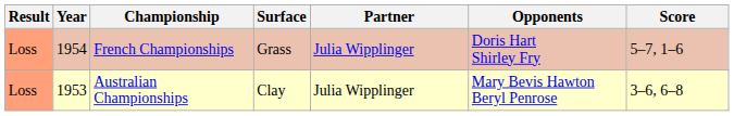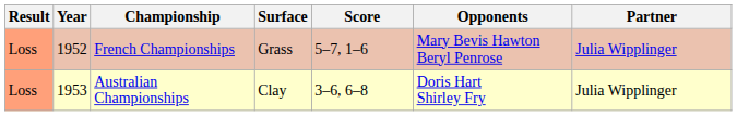columns swapped: Partner <-> Score
French Championships | Year: 1954 -> 1952
French Championships | Opponents: Doris Hart Shirley Fry -> Mary Bevis Hawton Beryl Penrose
Australian Championships | Opponents: Mary Bevis Hawton Beryl Penrose -> Doris Hart Shirley Fry
